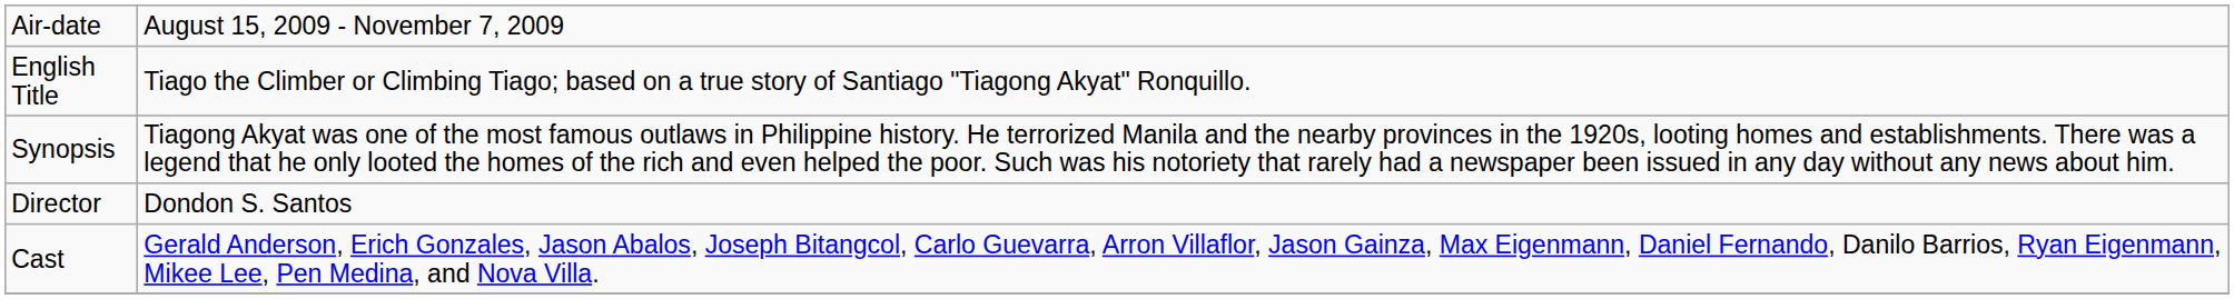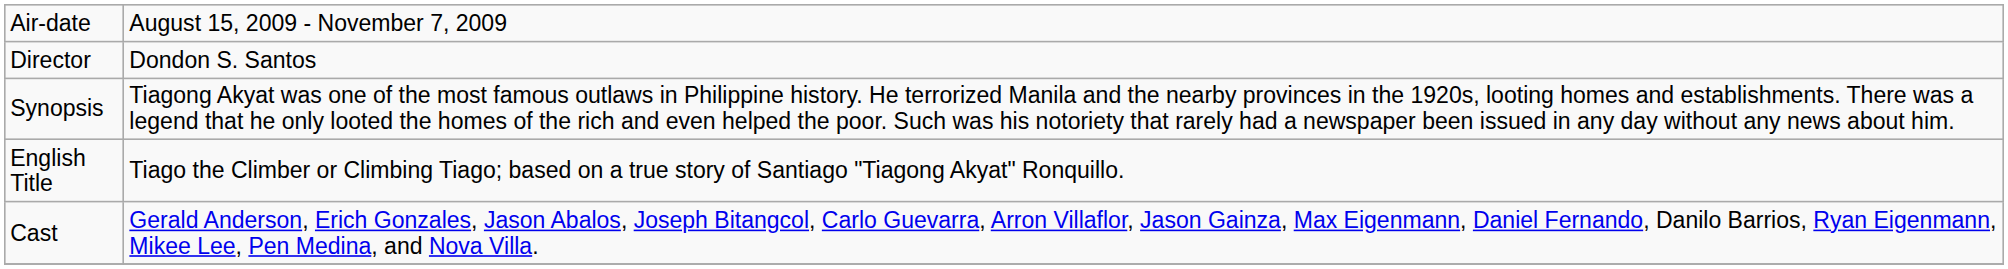rows swapped: English Title <-> Director
